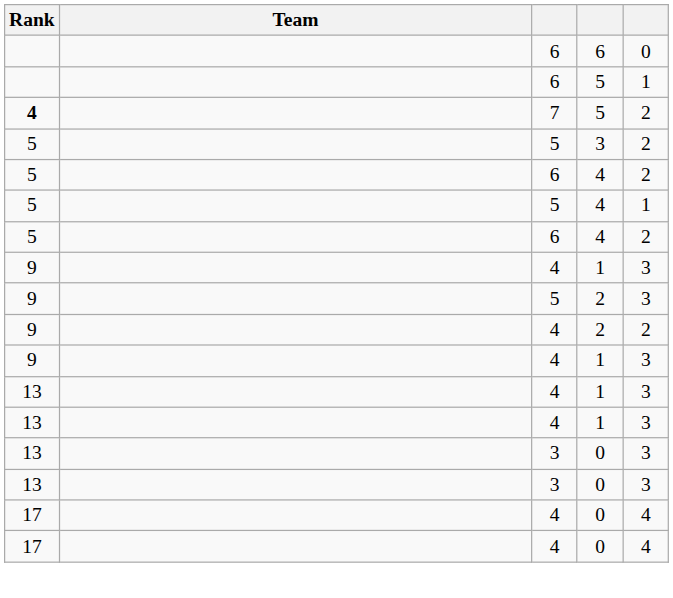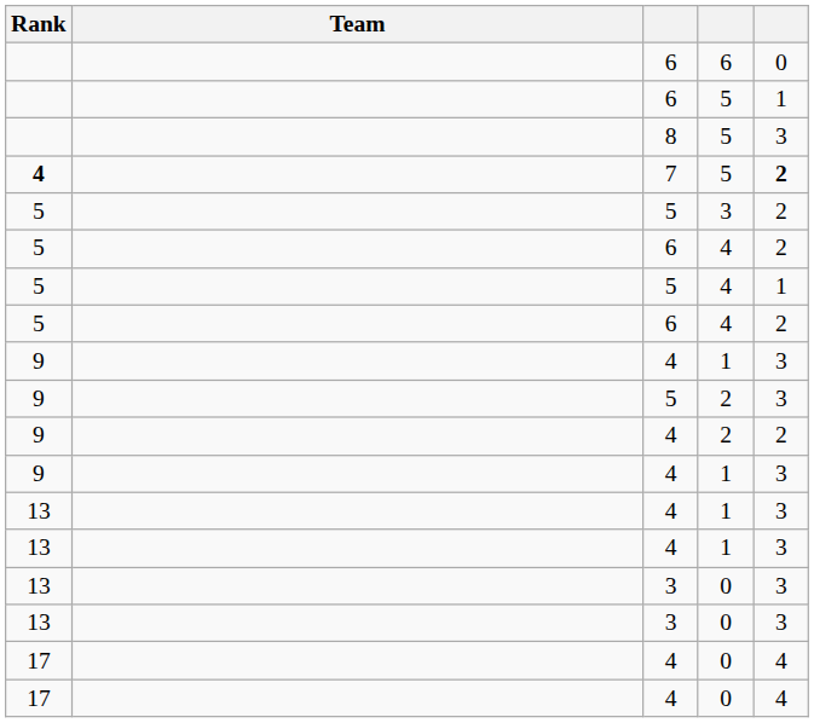+ row: 8 | 5 | 3
7 / 5 | column 5: normal -> bold
